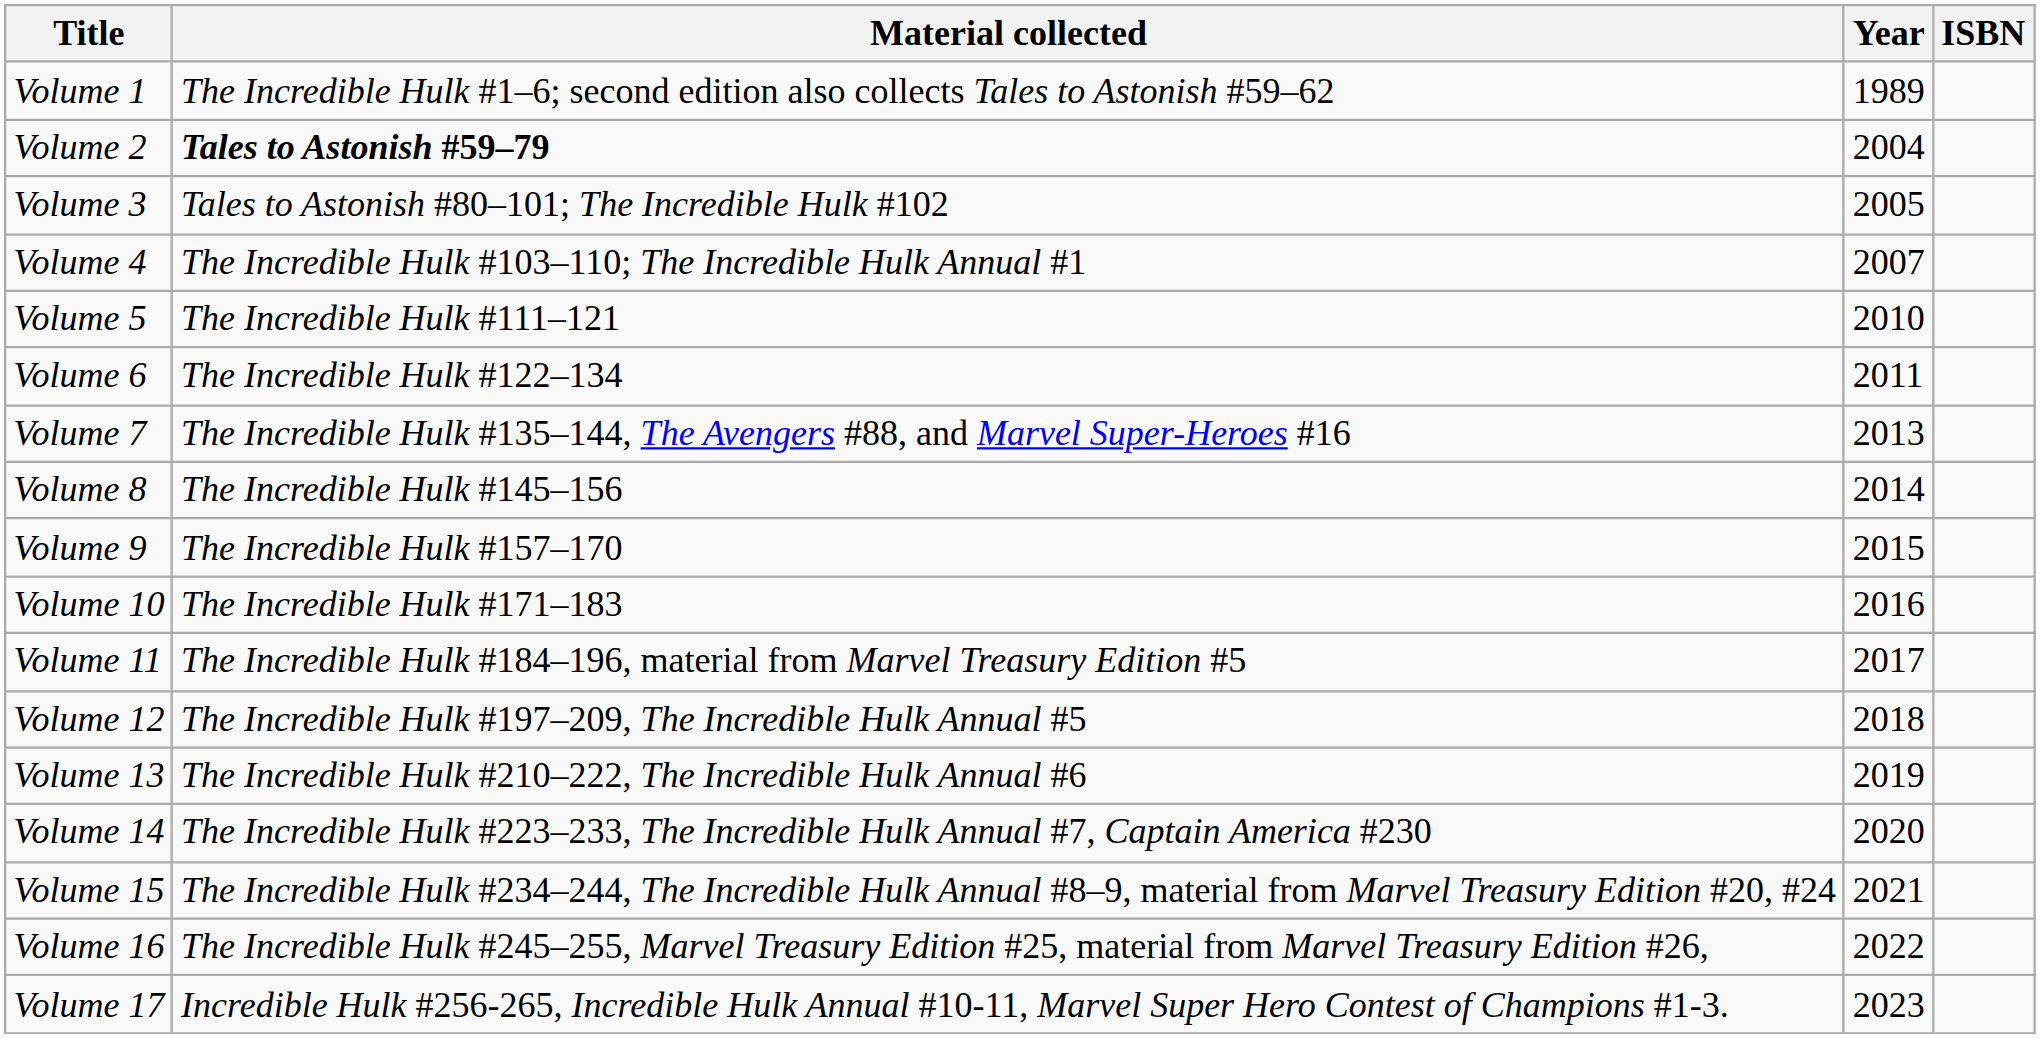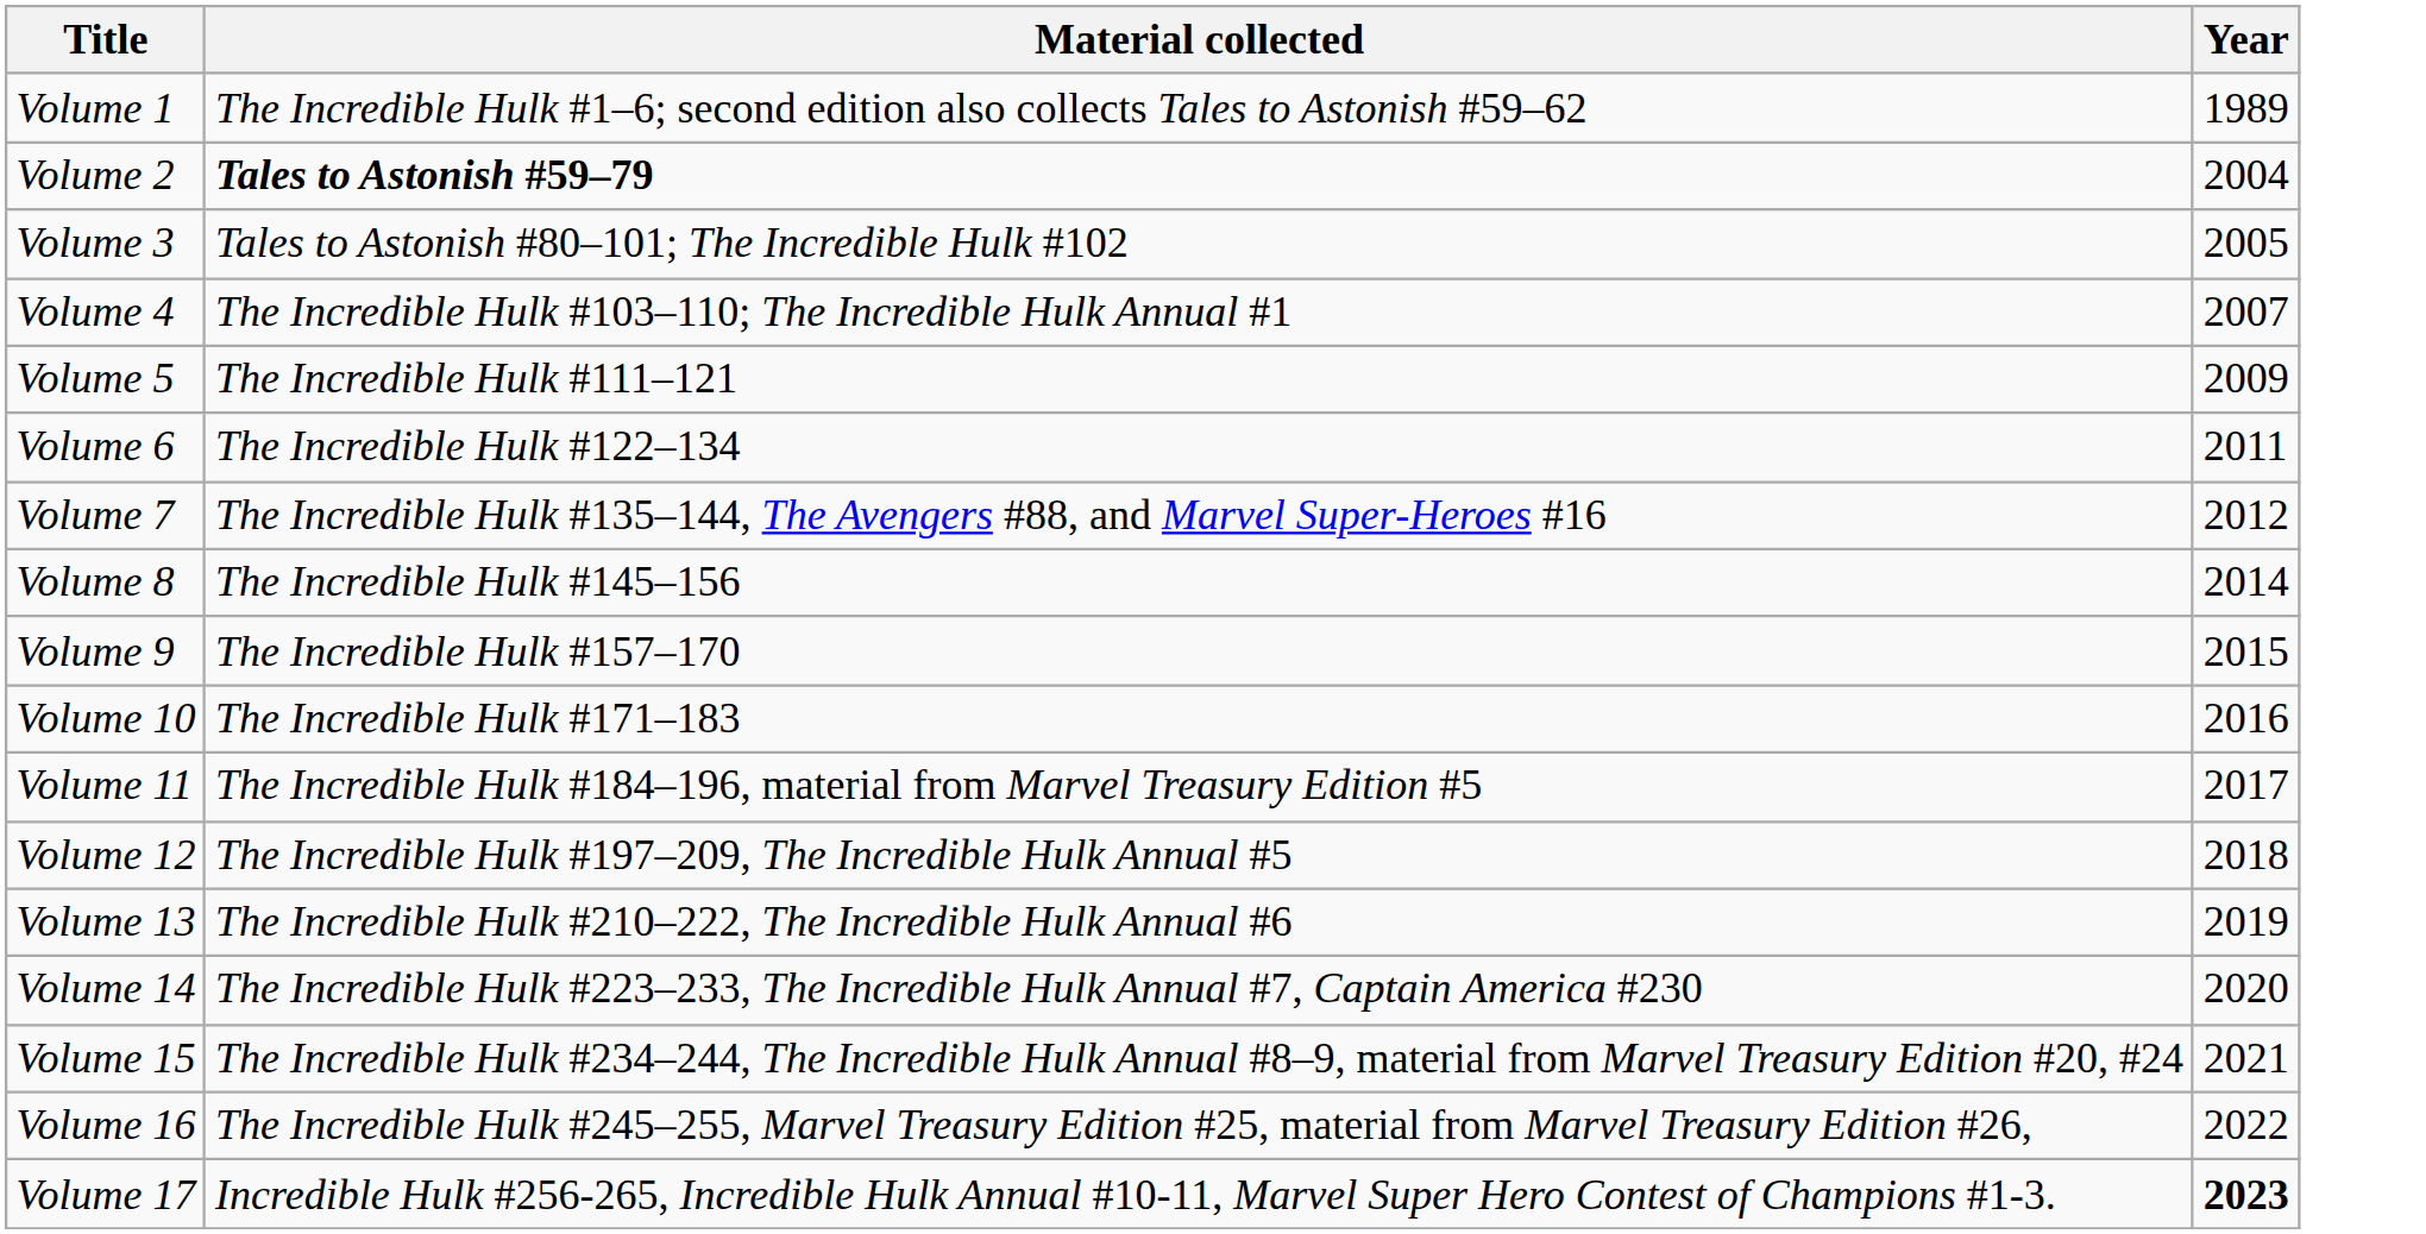- column: ISBN
Volume 5 | Year: 2010 -> 2009
Volume 7 | Year: 2013 -> 2012
Volume 17 | Year: normal -> bold
